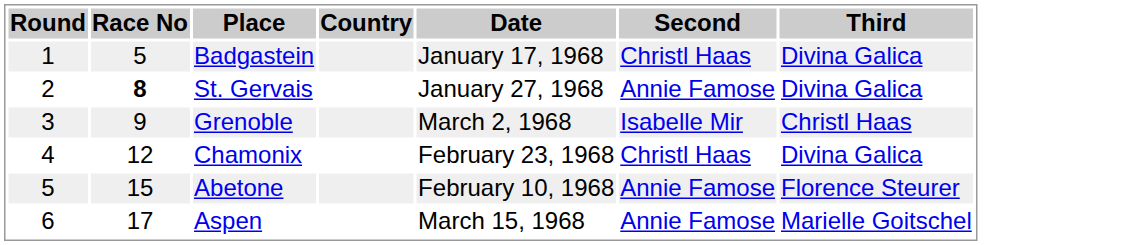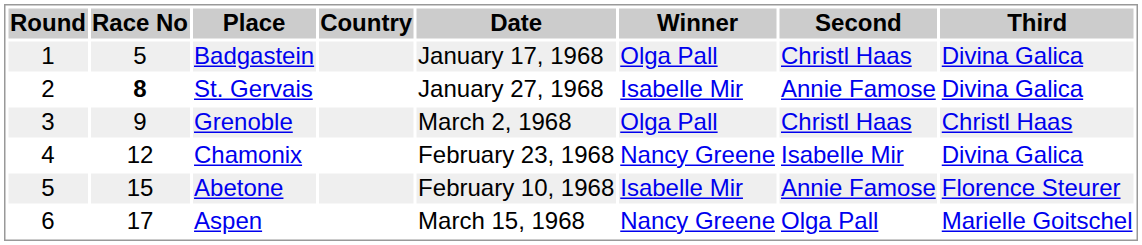+ column: Winner | Olga Pall | Isabelle Mir | Olga Pall | Nancy Greene | Isabelle Mir | Nancy Greene
Grenoble | Second: Isabelle Mir -> Christl Haas
Chamonix | Second: Christl Haas -> Isabelle Mir
Aspen | Second: Annie Famose -> Olga Pall
